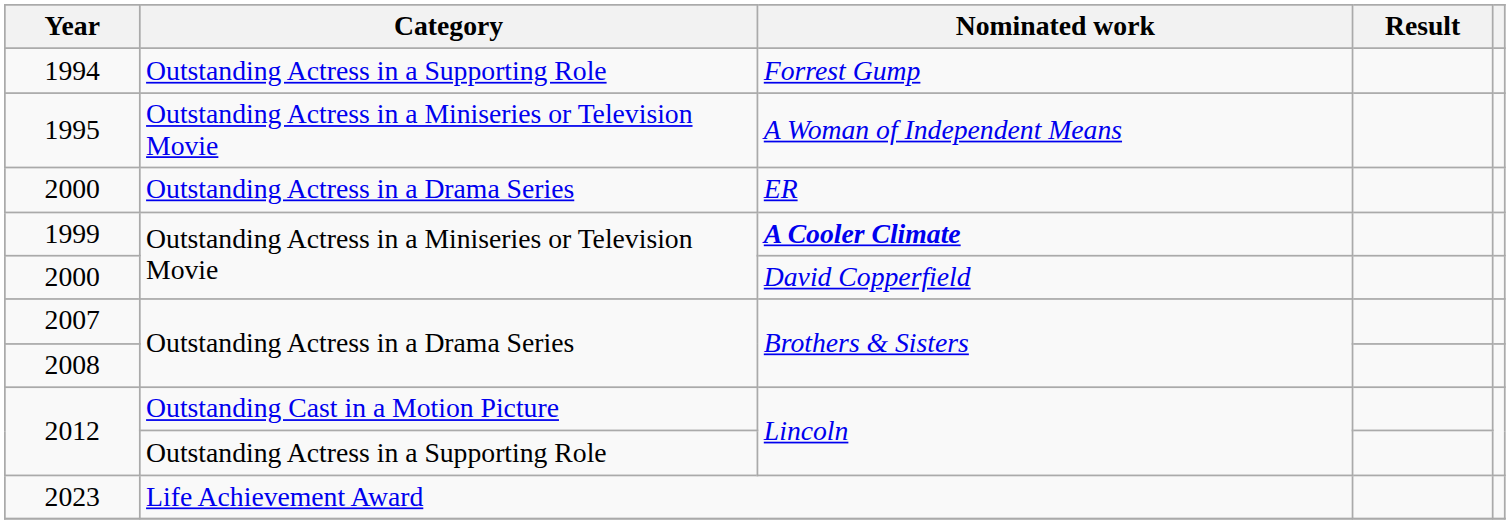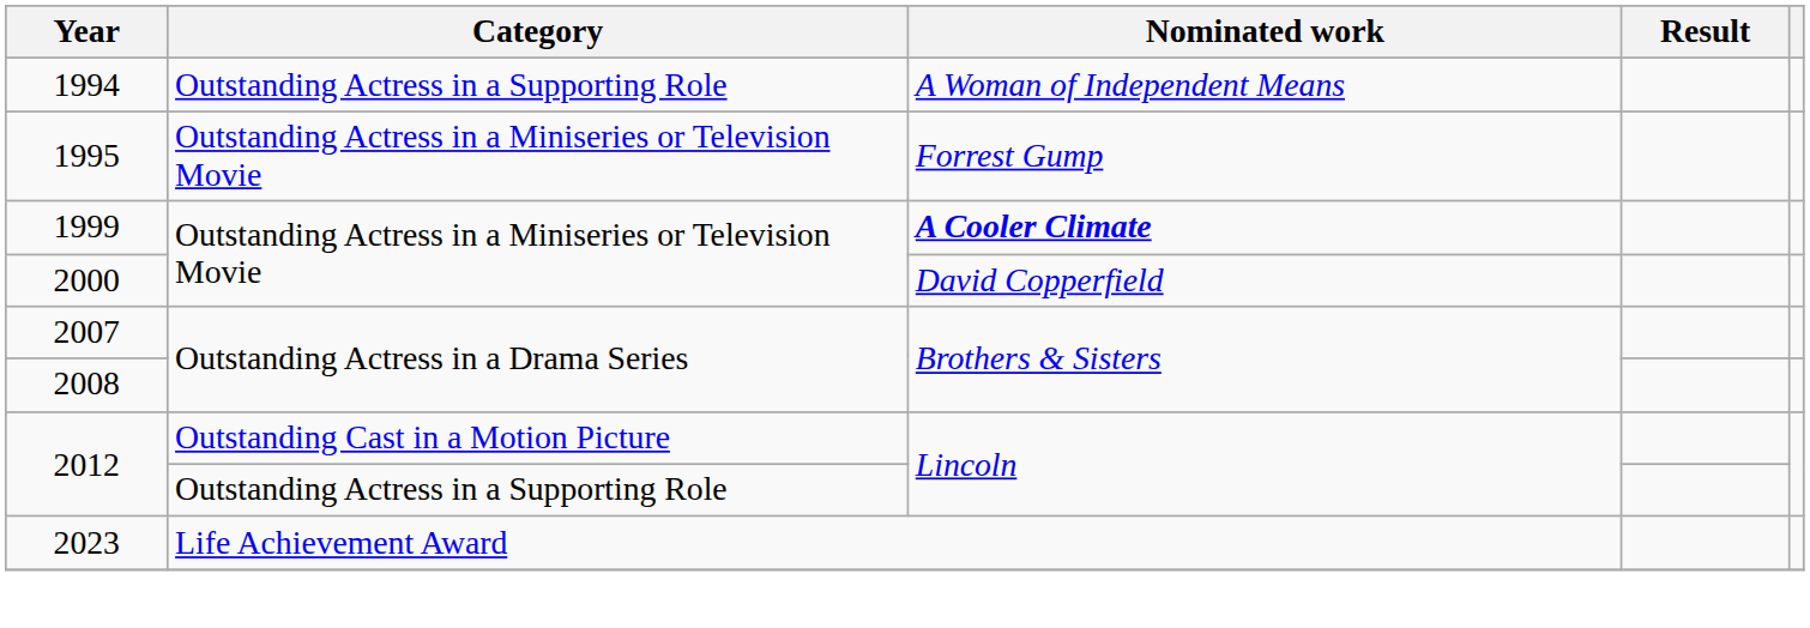1994 | Nominated work: Forrest Gump -> A Woman of Independent Means
1995 | Nominated work: A Woman of Independent Means -> Forrest Gump
- row: 2000 | Outstanding Actress in a Drama Series | ER
